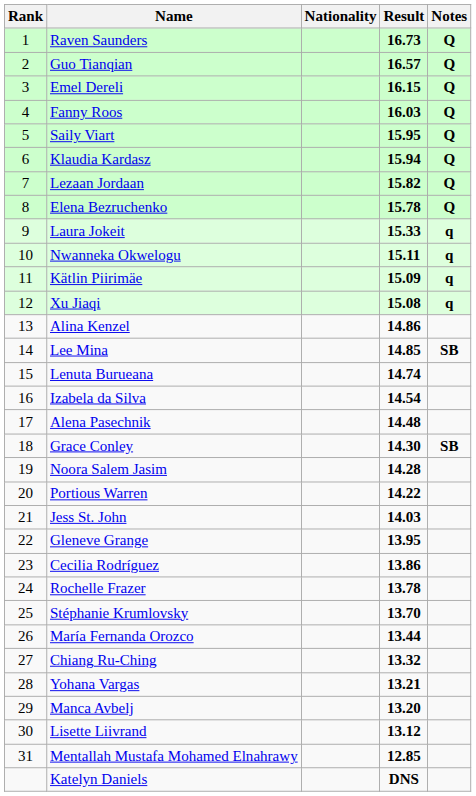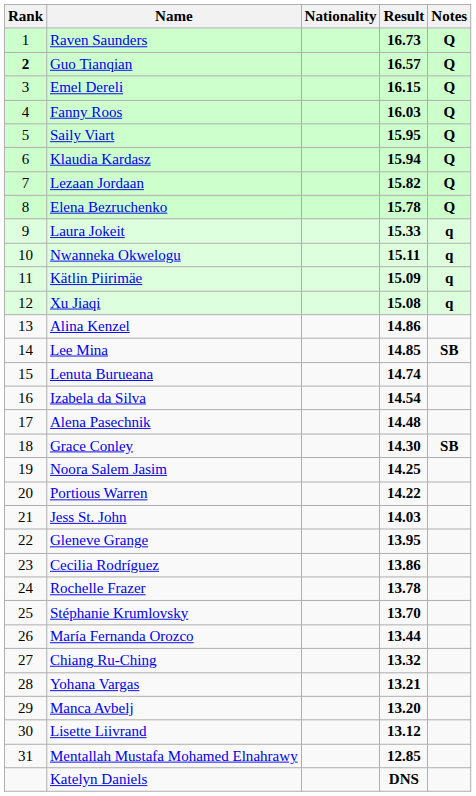Guo Tianqian | Rank: normal -> bold
Noora Salem Jasim | Result: 14.28 -> 14.25
